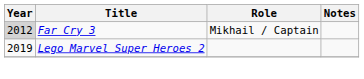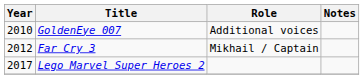+ row: 2010 | GoldenEye 007 | Additional voices
Far Cry 3 | Year: lightgrey background -> no background
Lego Marvel Super Heroes 2 | Year: 2019 -> 2017
